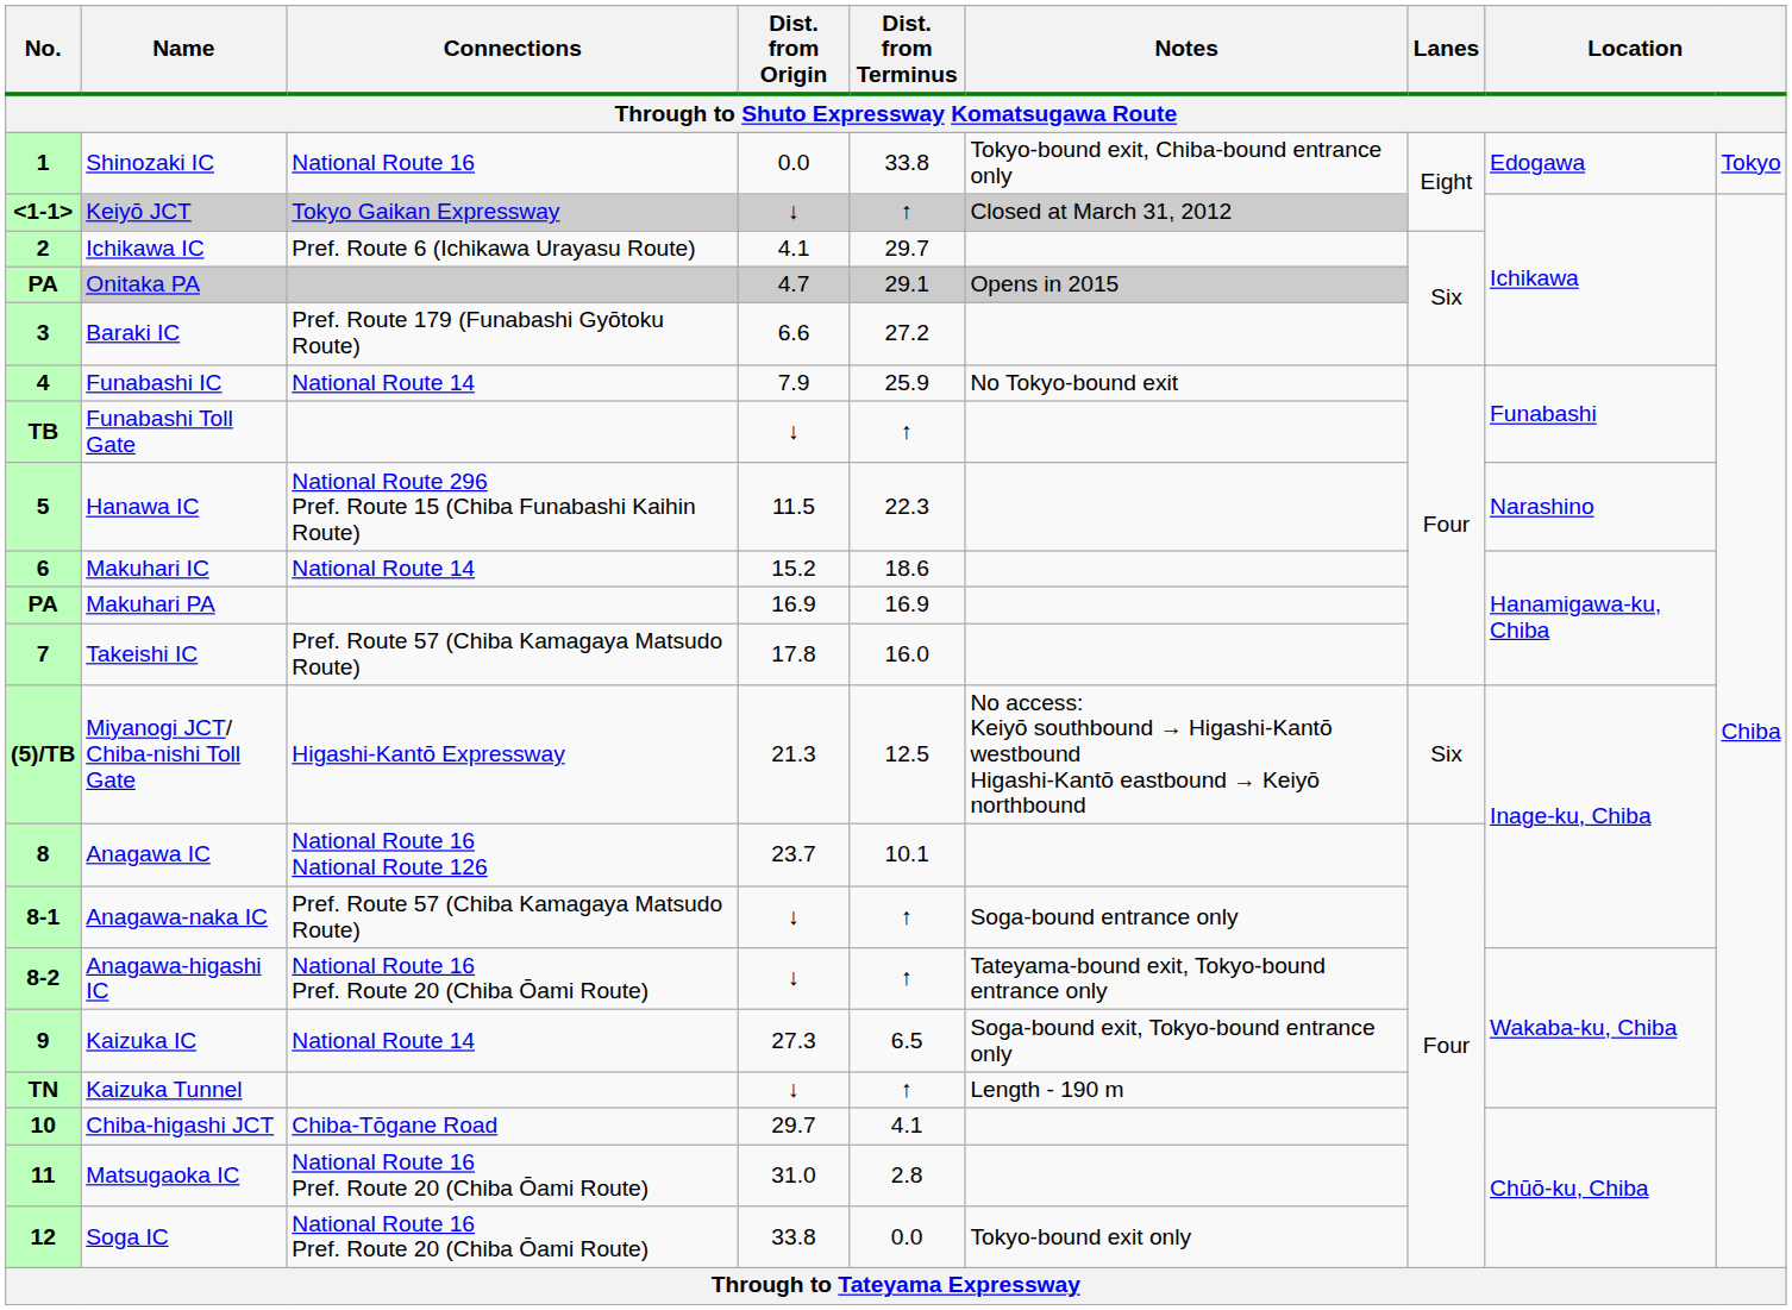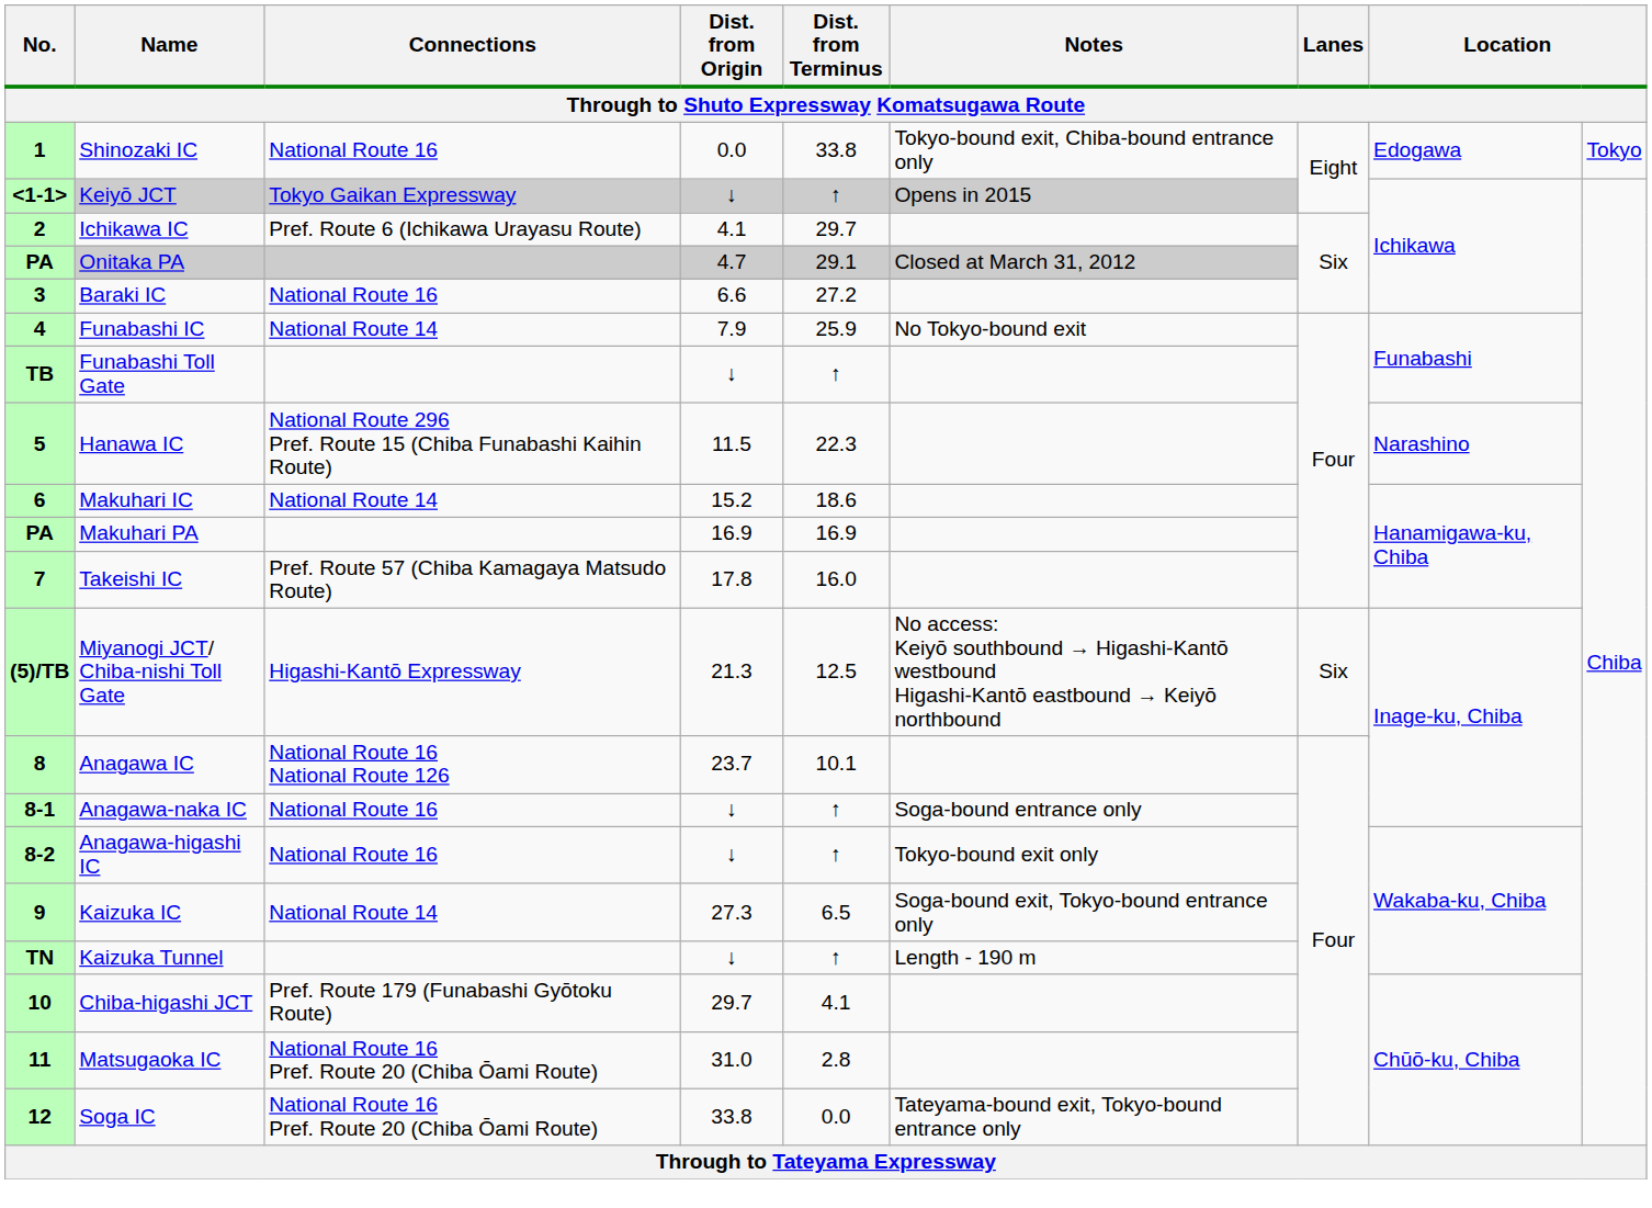Keiyō JCT | Notes: Closed at March 31, 2012 -> Opens in 2015
Onitaka PA | Notes: Opens in 2015 -> Closed at March 31, 2012
Baraki IC | Connections: Pref. Route 179 (Funabashi Gyōtoku Route) -> National Route 16
Anagawa-naka IC | Connections: Pref. Route 57 (Chiba Kamagaya Matsudo Route) -> National Route 16
Anagawa-higashi IC | Connections: National Route 16 Pref. Route 20 (Chiba Ōami Route) -> National Route 16
Anagawa-higashi IC | Notes: Tateyama-bound exit, Tokyo-bound entrance only -> Tokyo-bound exit only
Chiba-higashi JCT | Connections: Chiba-Tōgane Road -> Pref. Route 179 (Funabashi Gyōtoku Route)
Soga IC | Notes: Tokyo-bound exit only -> Tateyama-bound exit, Tokyo-bound entrance only
